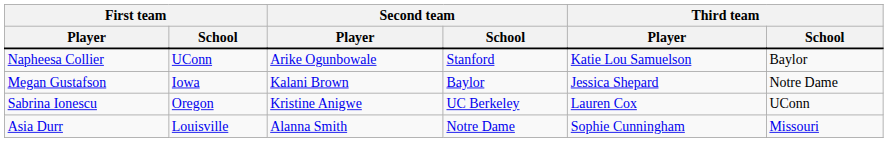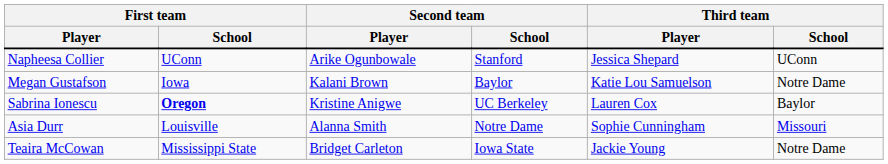Napheesa Collier | Third team / Player: Katie Lou Samuelson -> Jessica Shepard
Napheesa Collier | Third team / School: Baylor -> UConn
Megan Gustafson | Third team / Player: Jessica Shepard -> Katie Lou Samuelson
Sabrina Ionescu | First team / School: normal -> bold
Sabrina Ionescu | Third team / School: UConn -> Baylor
+ row: Teaira McCowan | Mississippi State | Bridget Carleton | Iowa State | Jackie Young | Notre Dame
